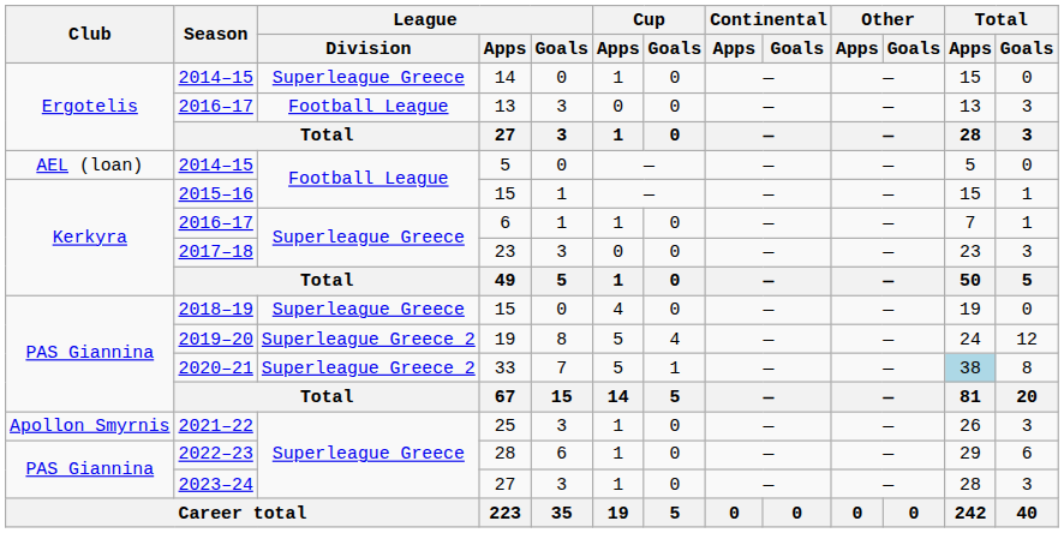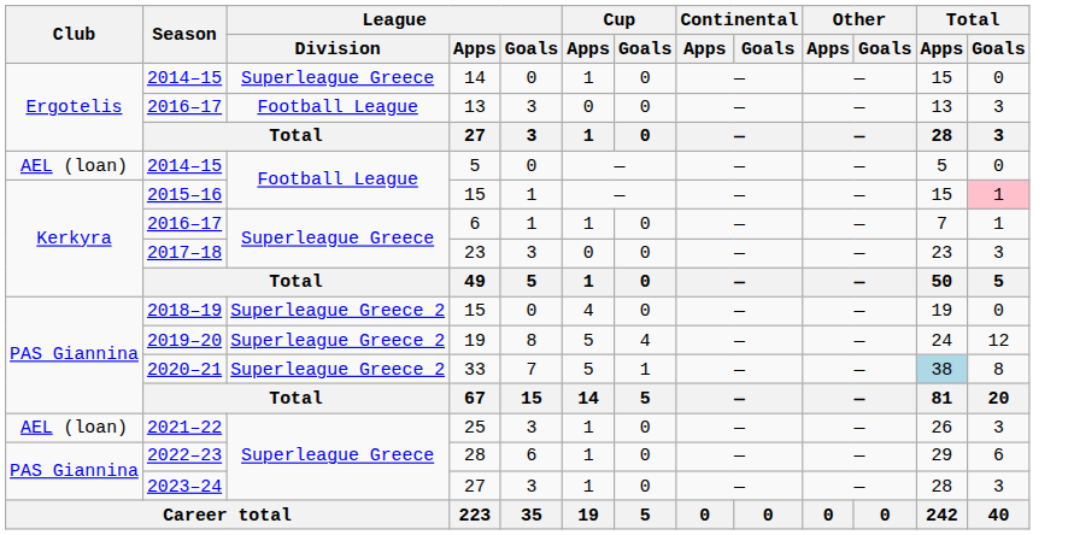2015–16 / 15 | Total / Goals: no background -> pink background
2018–19 / 15 | League / Division: Superleague Greece -> Superleague Greece 2
25 | Club: Apollon Smyrnis -> AEL (loan)
